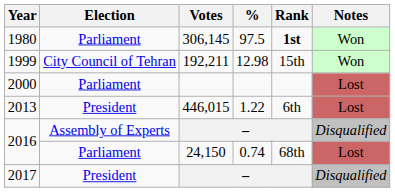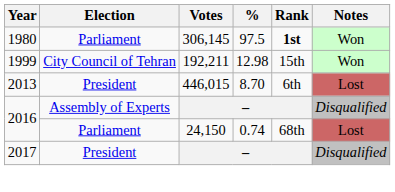- row: 2000 | Parliament | Lost
2013 | %: 1.22 -> 8.70
